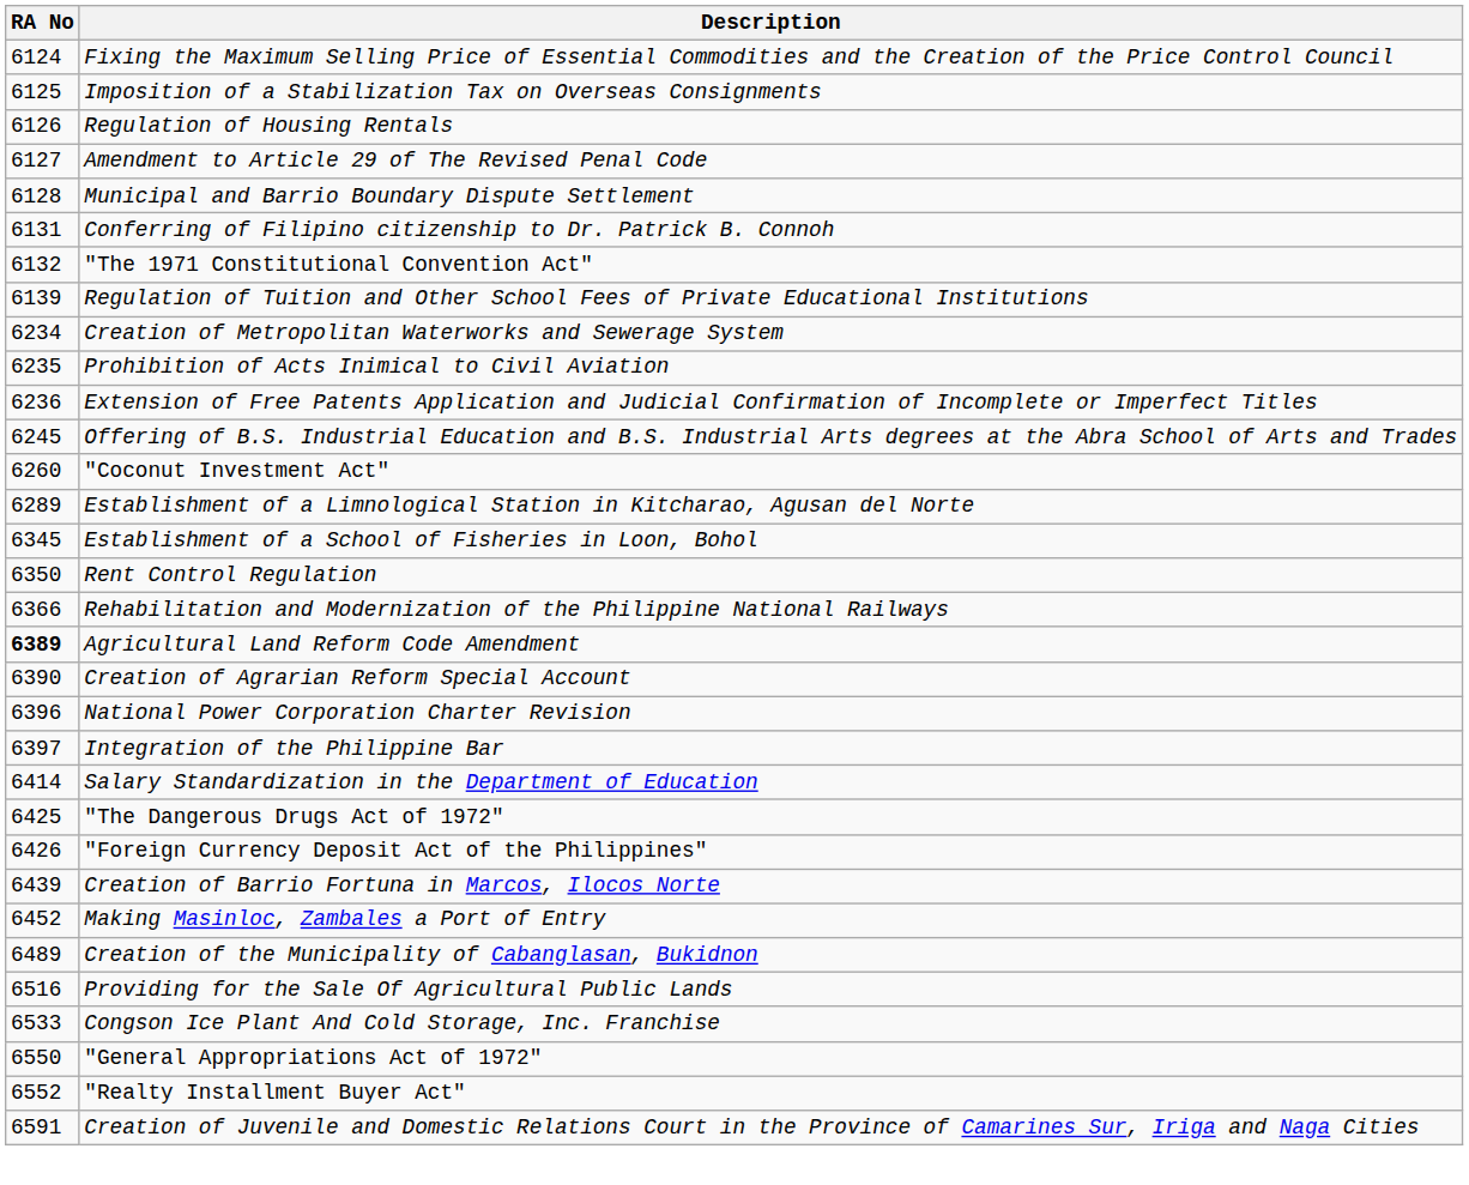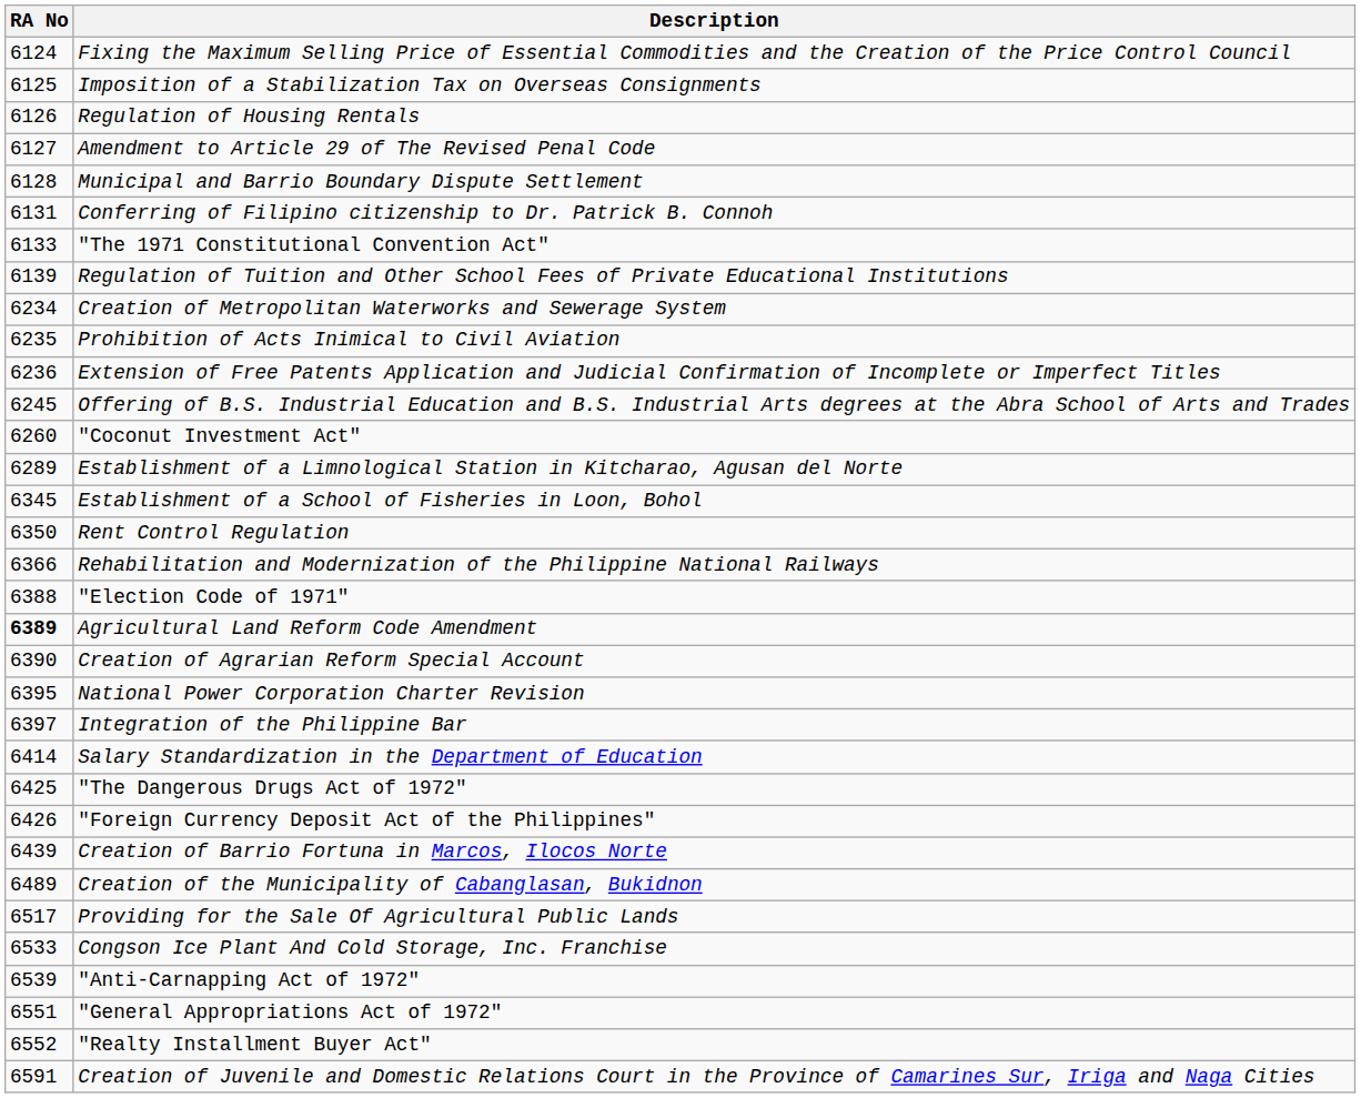"The 1971 Constitutional Convention Act" | RA No: 6132 -> 6133
+ row: 6388 | "Election Code of 1971"
National Power Corporation Charter Revision | RA No: 6396 -> 6395
- row: 6452 | Making Masinloc, Zambales a Port of Entry
Providing for the Sale Of Agricultural Public Lands | RA No: 6516 -> 6517
+ row: 6539 | "Anti-Carnapping Act of 1972"
"General Appropriations Act of 1972" | RA No: 6550 -> 6551
